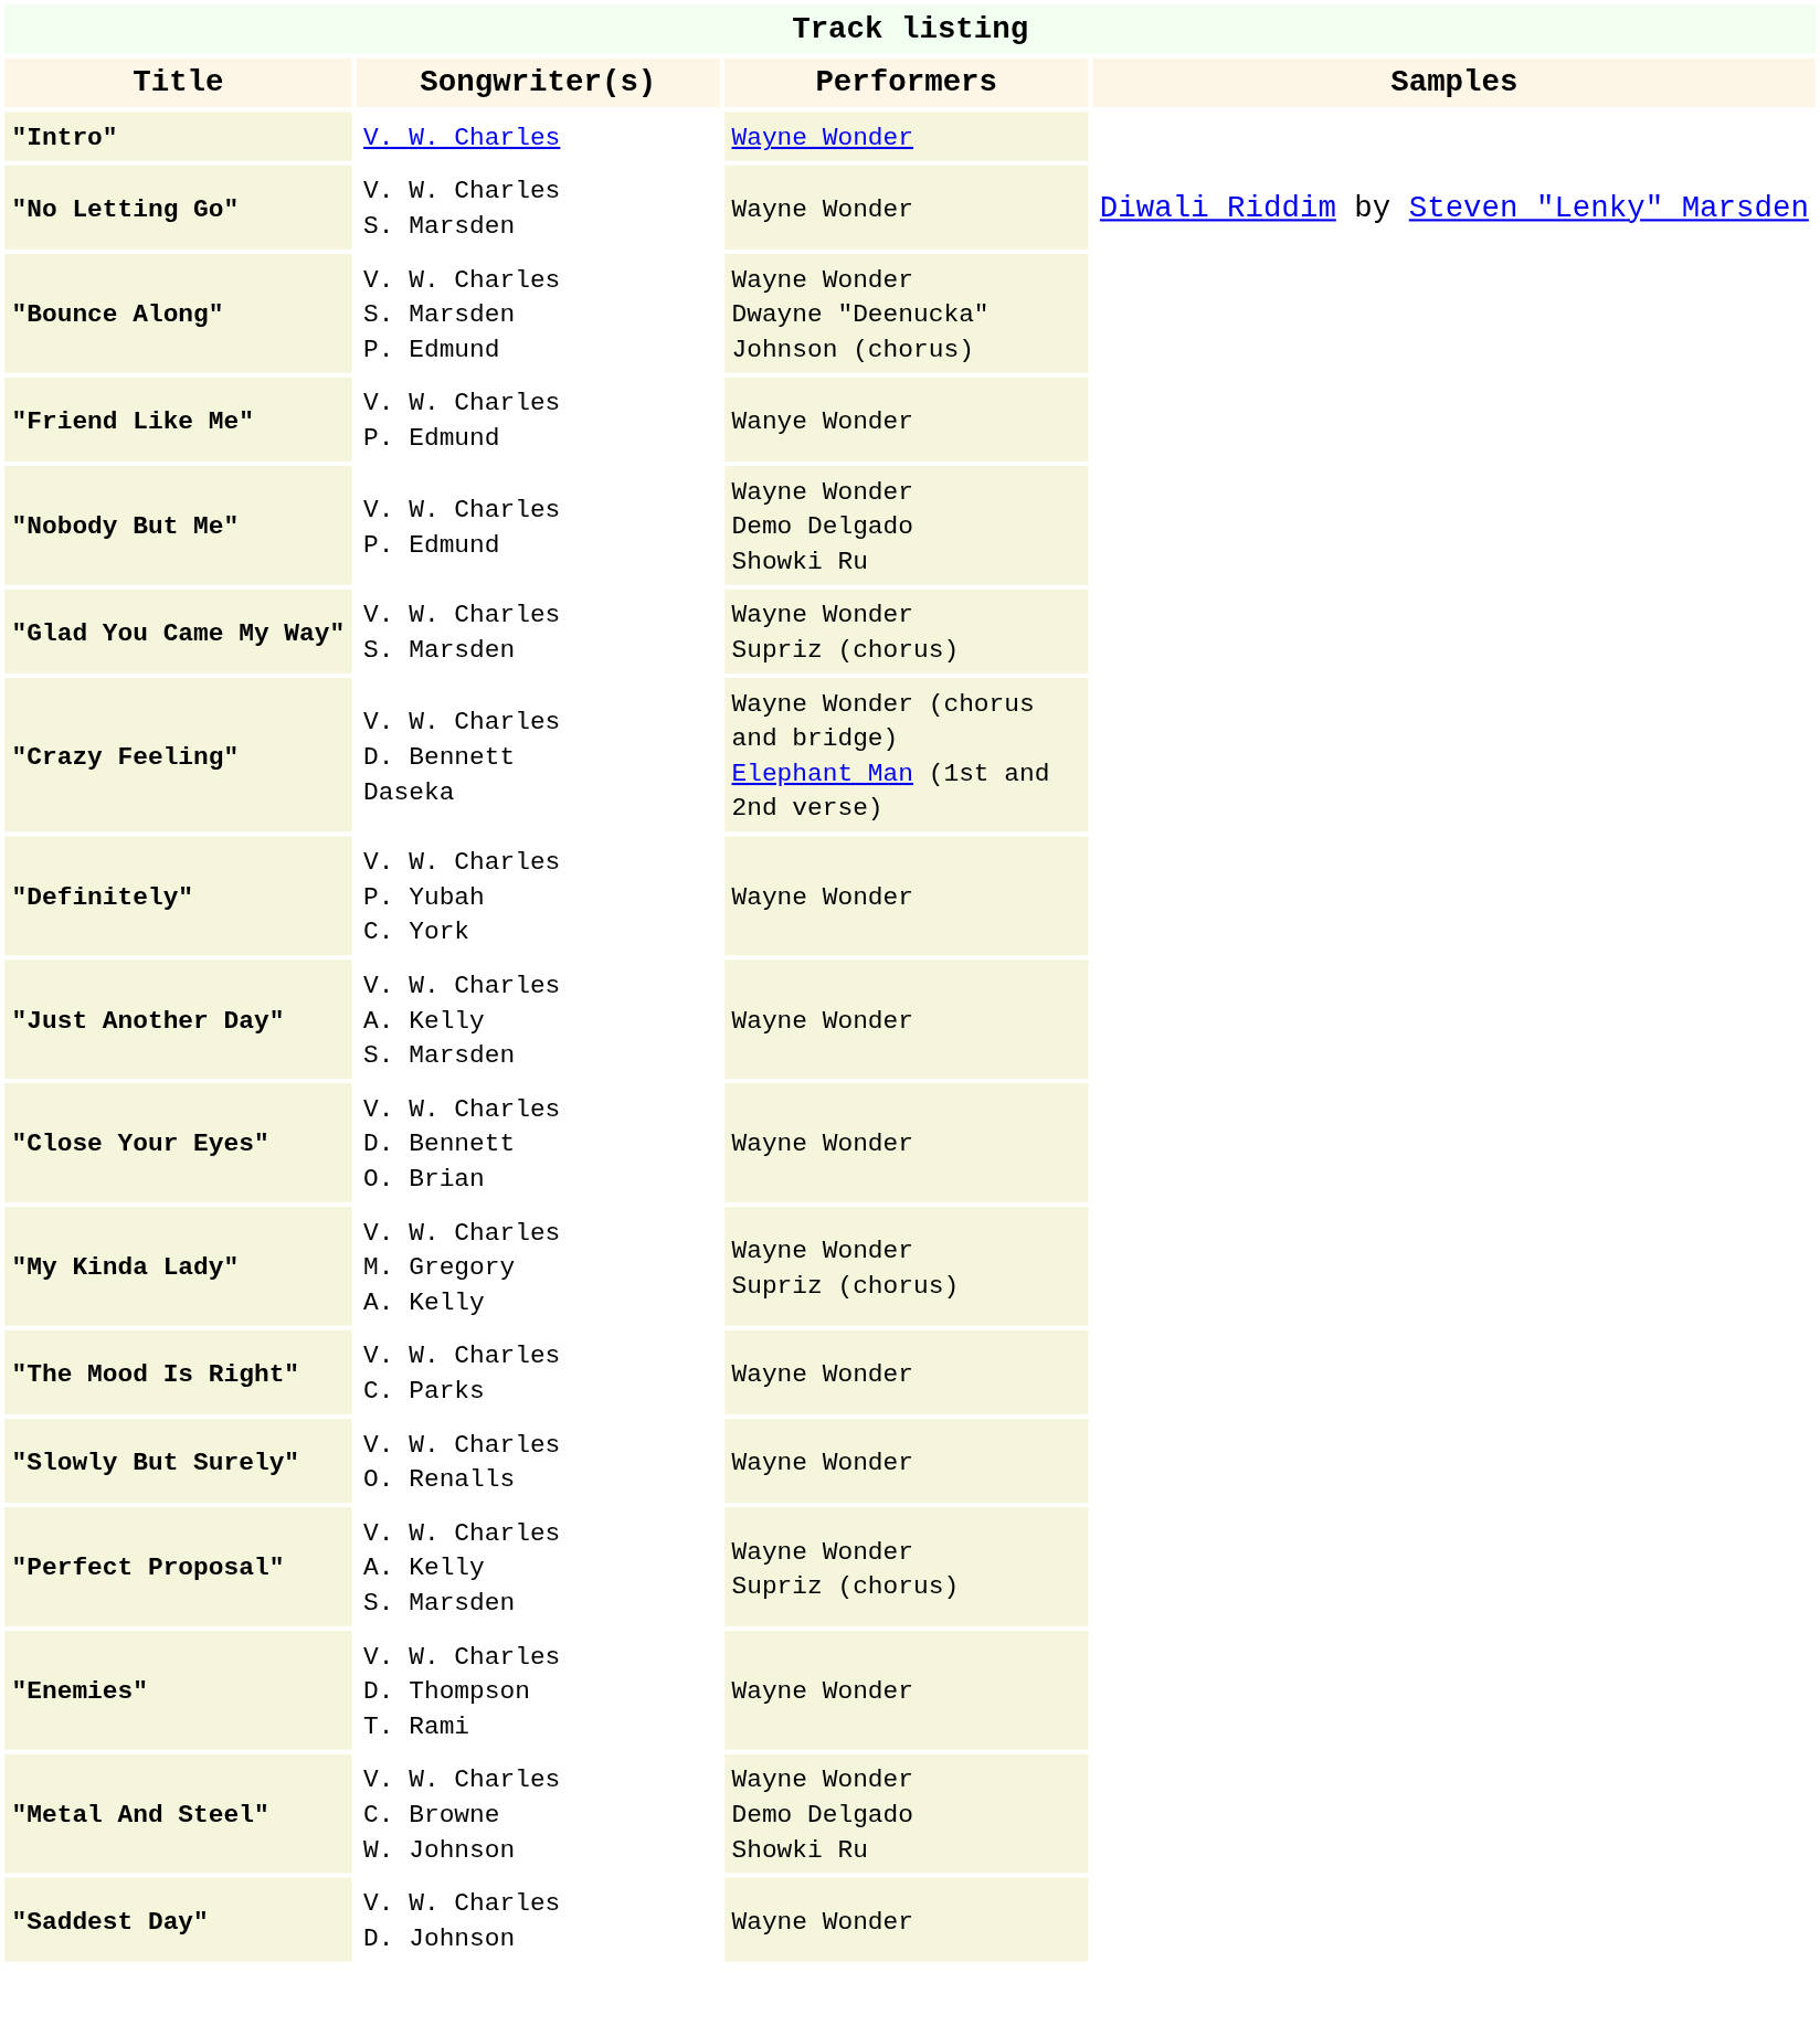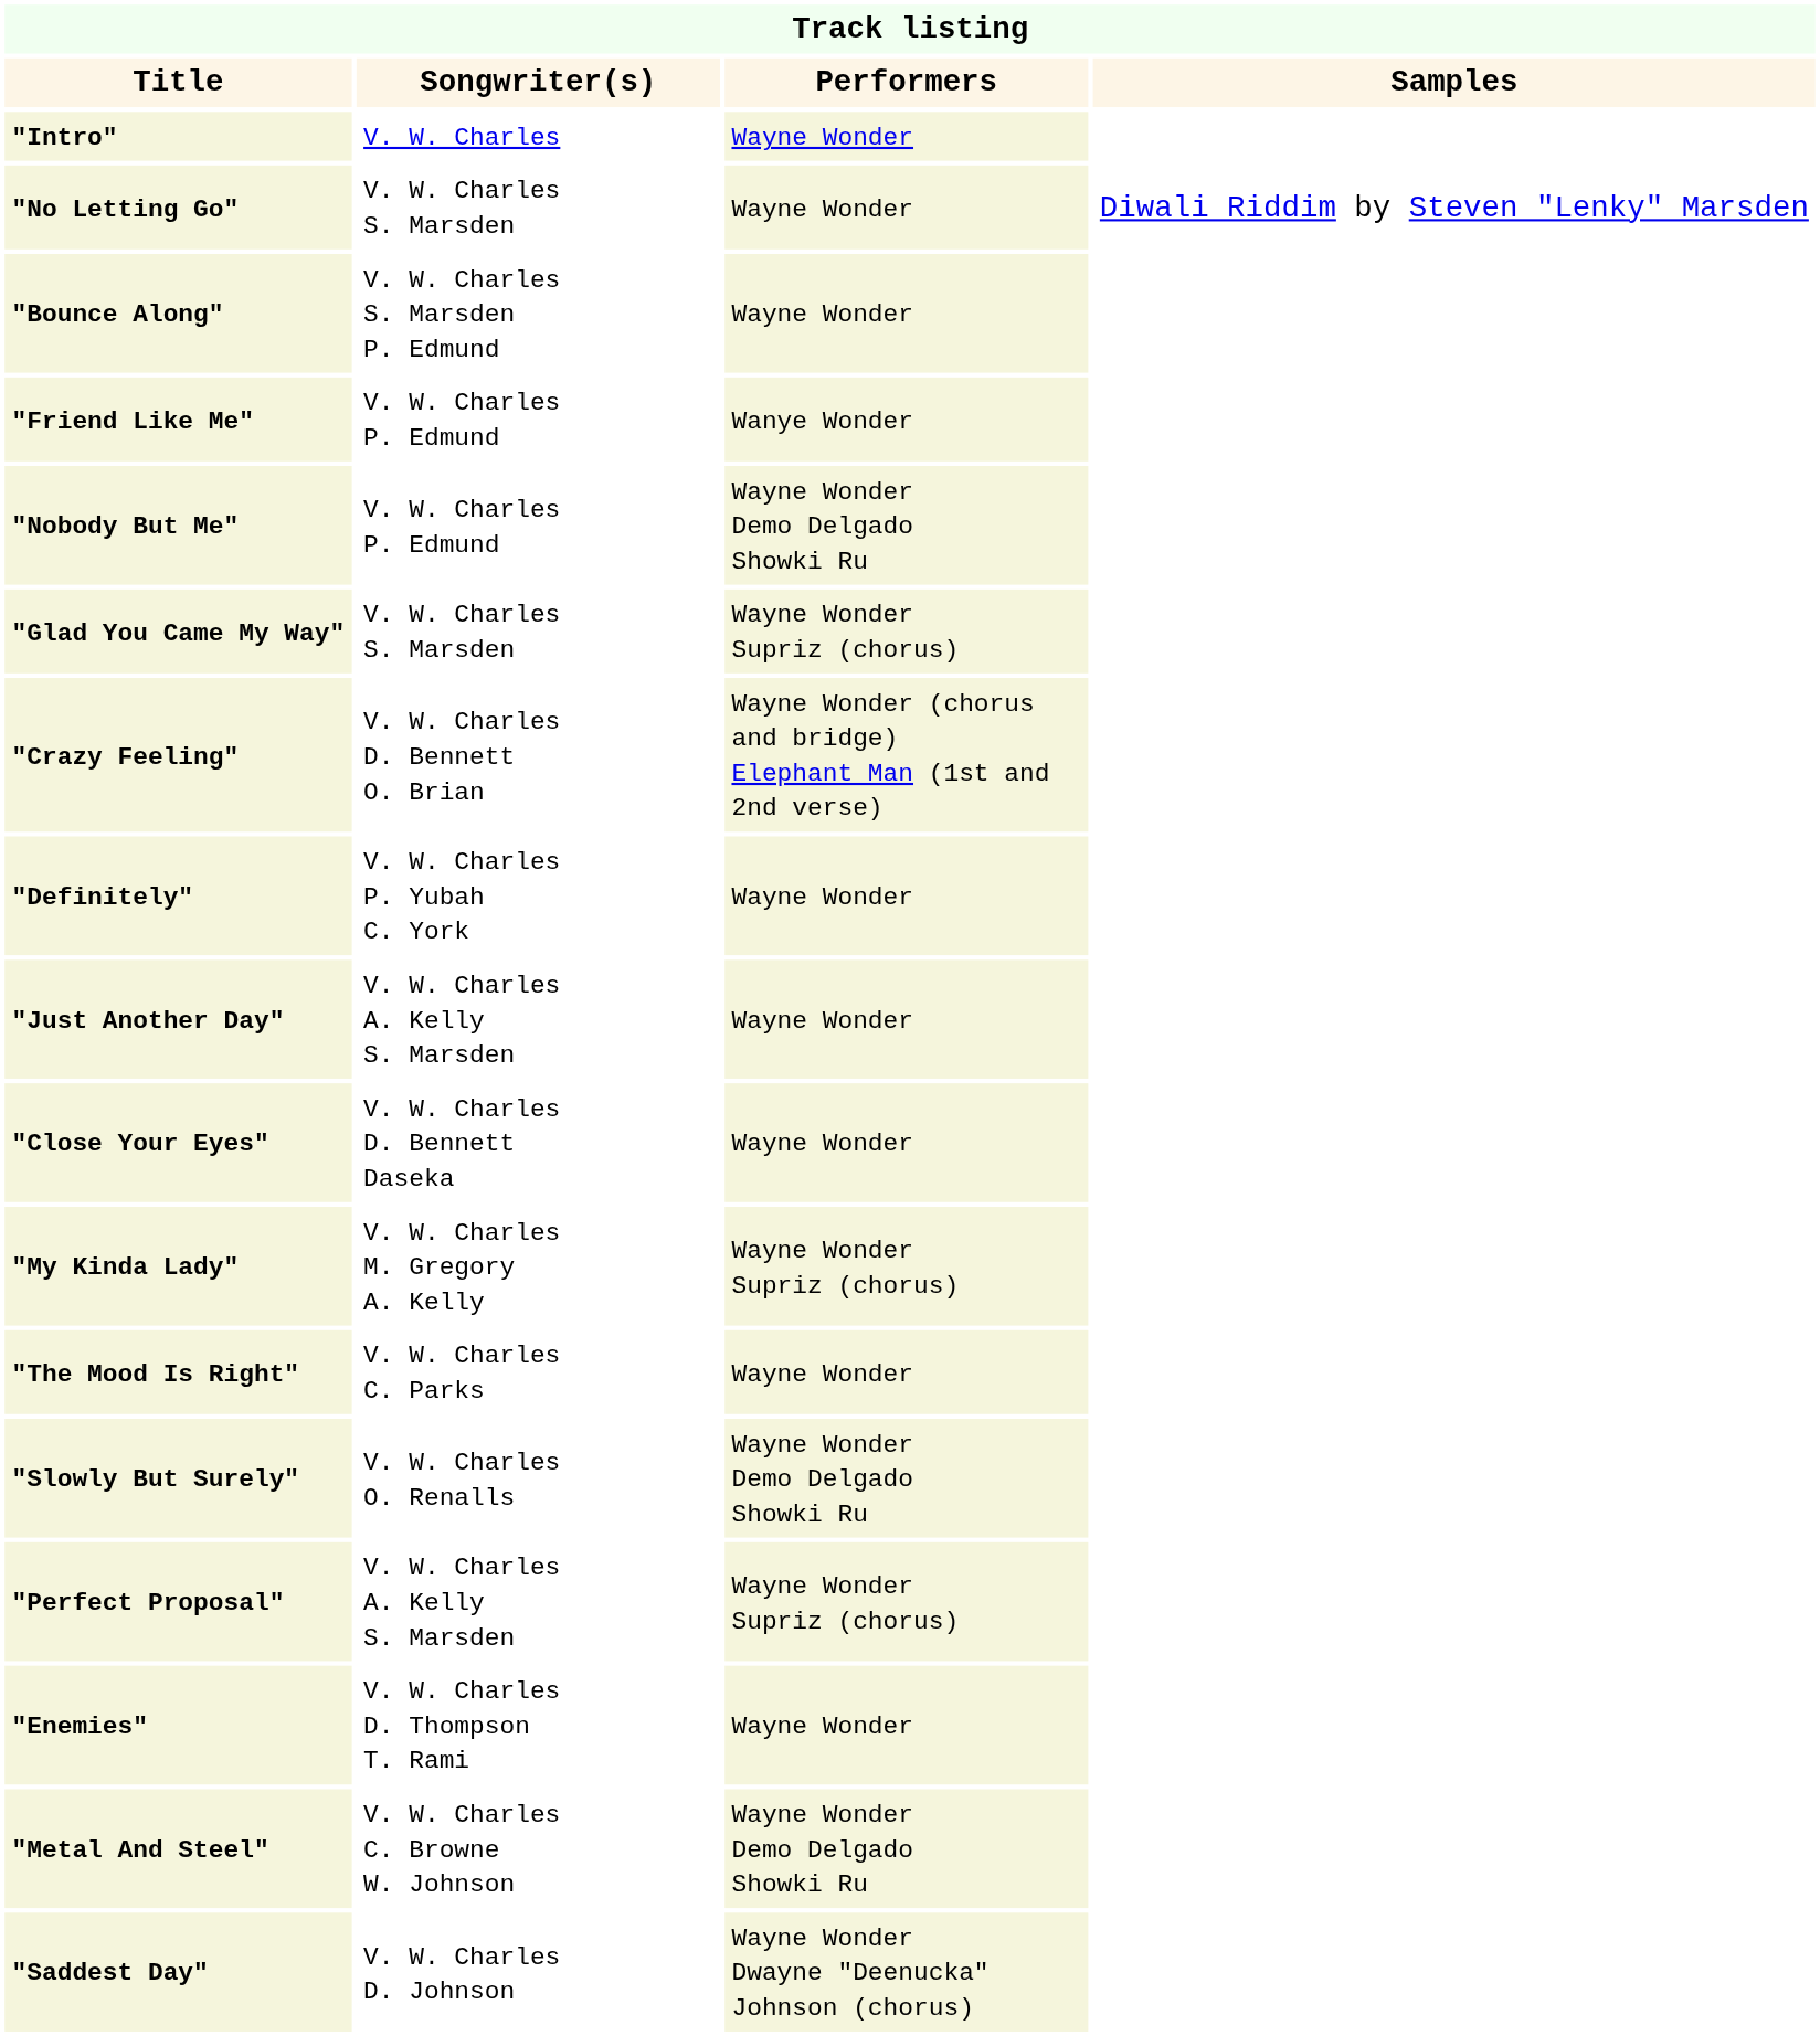"Bounce Along" | Performers: Wayne Wonder Dwayne "Deenucka" Johnson (chorus) -> Wayne Wonder
"Crazy Feeling" | Songwriter(s): V. W. Charles D. Bennett Daseka -> V. W. Charles D. Bennett O. Brian
"Close Your Eyes" | Songwriter(s): V. W. Charles D. Bennett O. Brian -> V. W. Charles D. Bennett Daseka
"Slowly But Surely" | Performers: Wayne Wonder -> Wayne Wonder Demo Delgado Showki Ru
"Saddest Day" | Performers: Wayne Wonder -> Wayne Wonder Dwayne "Deenucka" Johnson (chorus)
